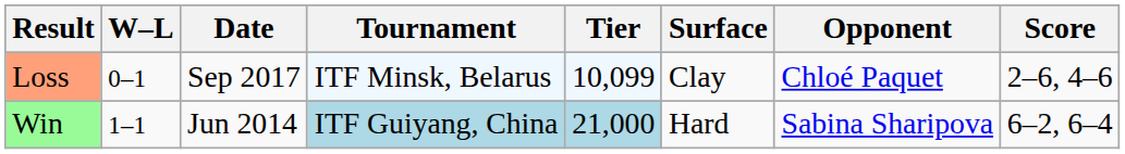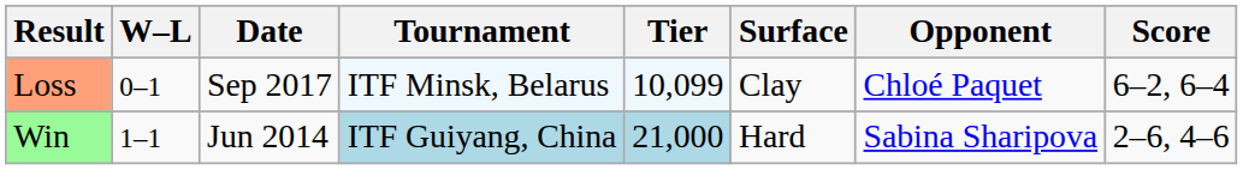Loss | Score: 2–6, 4–6 -> 6–2, 6–4
Win | Score: 6–2, 6–4 -> 2–6, 4–6
